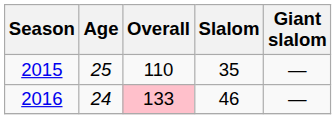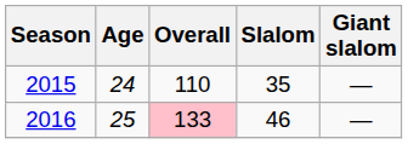2015 | Age: 25 -> 24
2016 | Age: 24 -> 25
